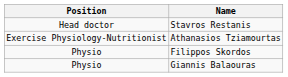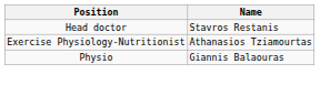- row: Physio | Filippos Skordos
